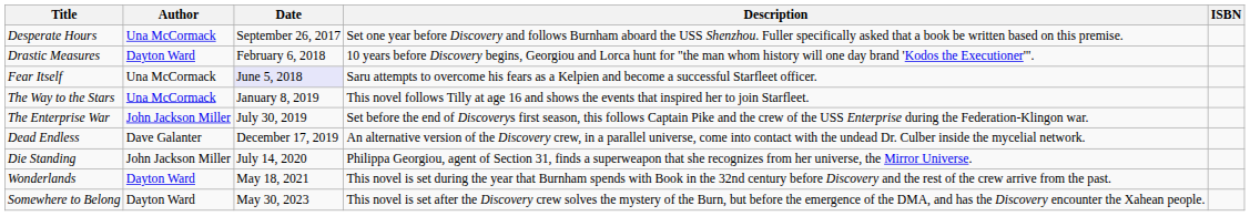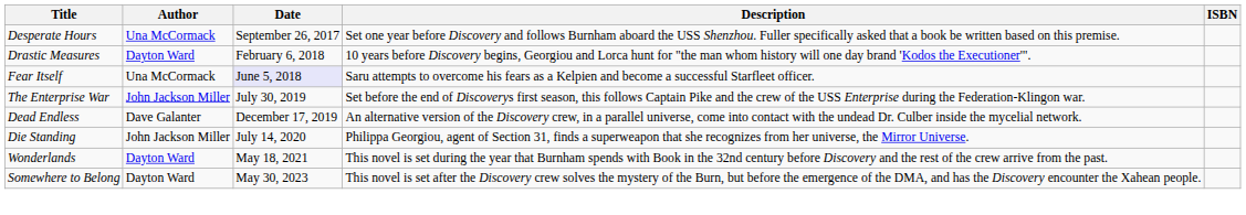- row: The Way to the Stars | Una McCormack | January 8, 2019 | This novel follows Tilly at age 16 and shows the events that inspired her to join Starfleet.
